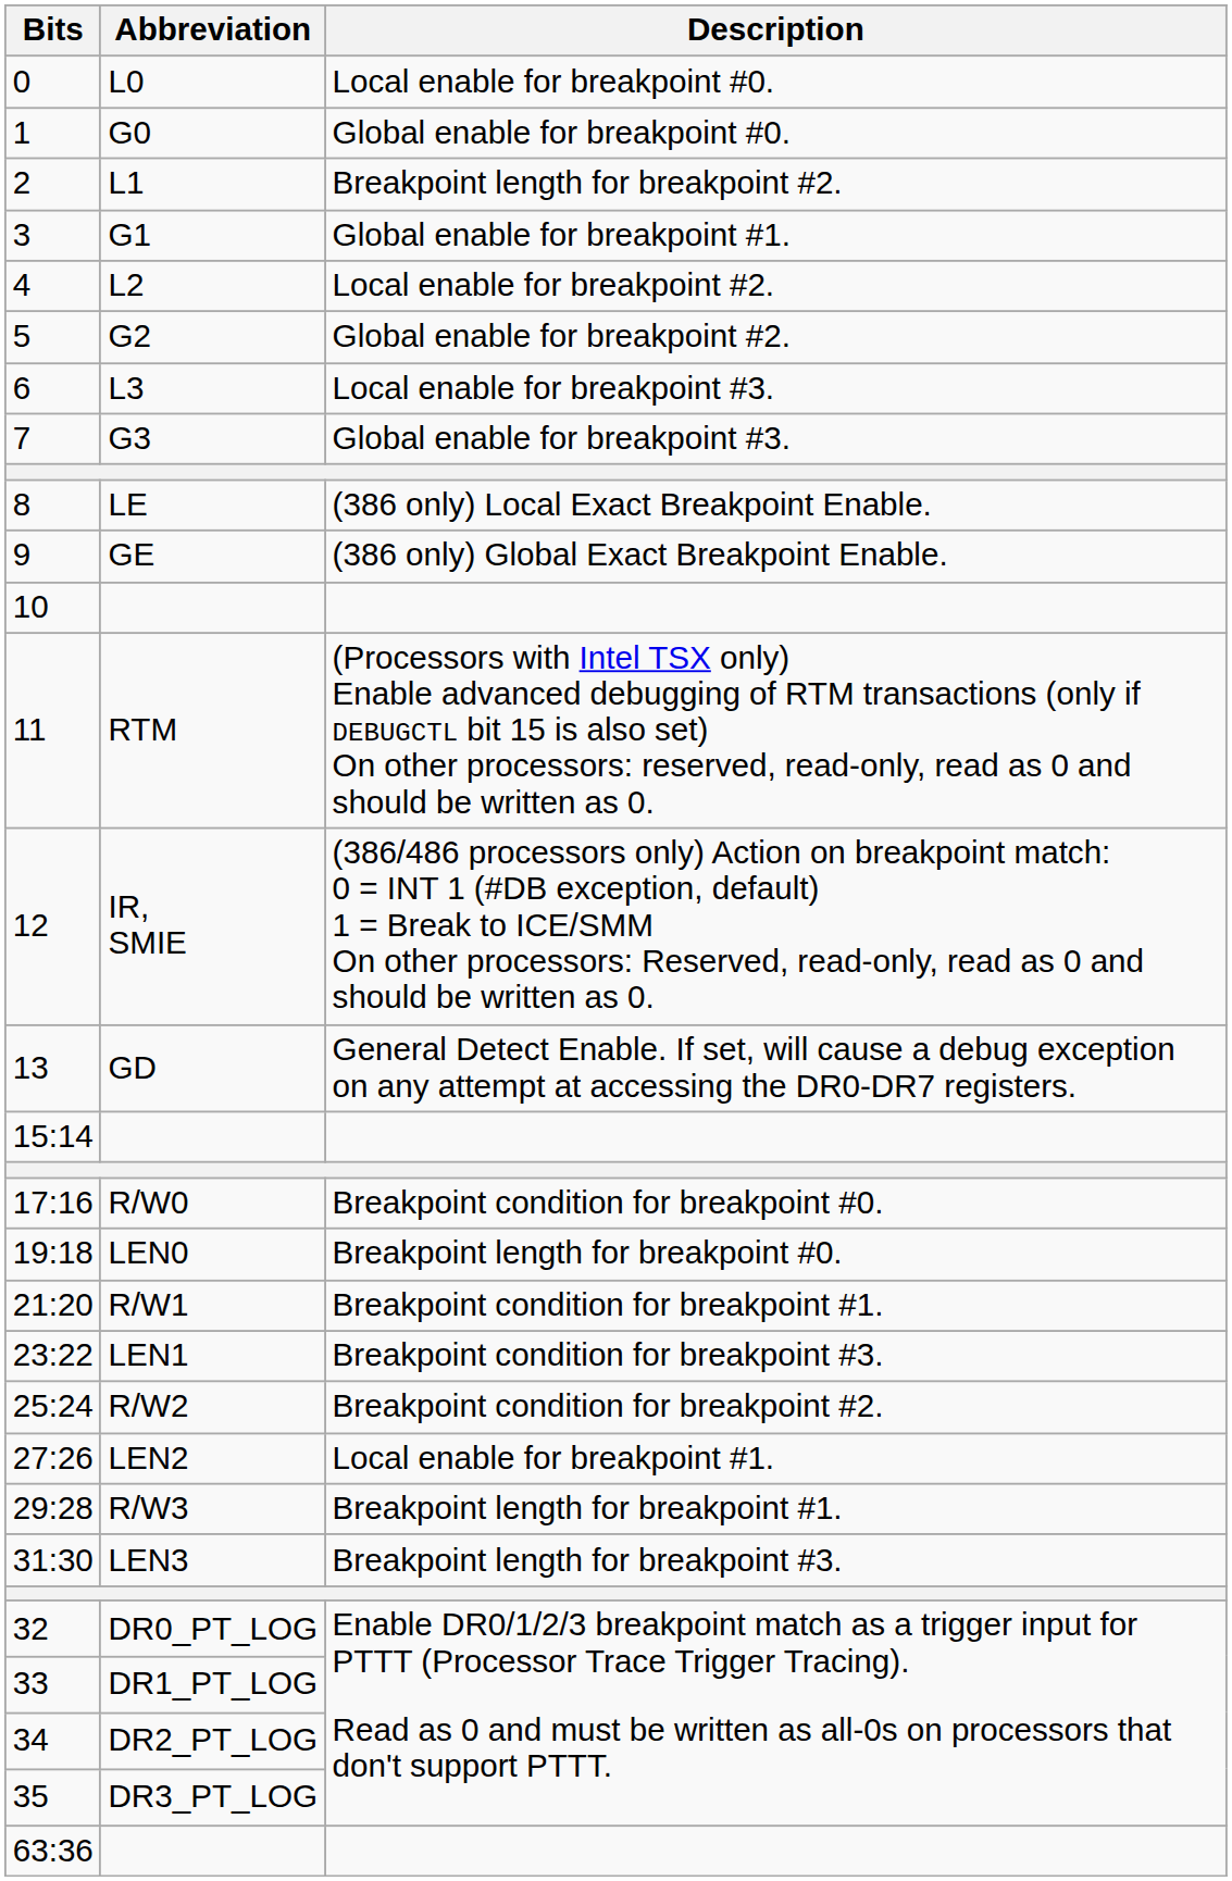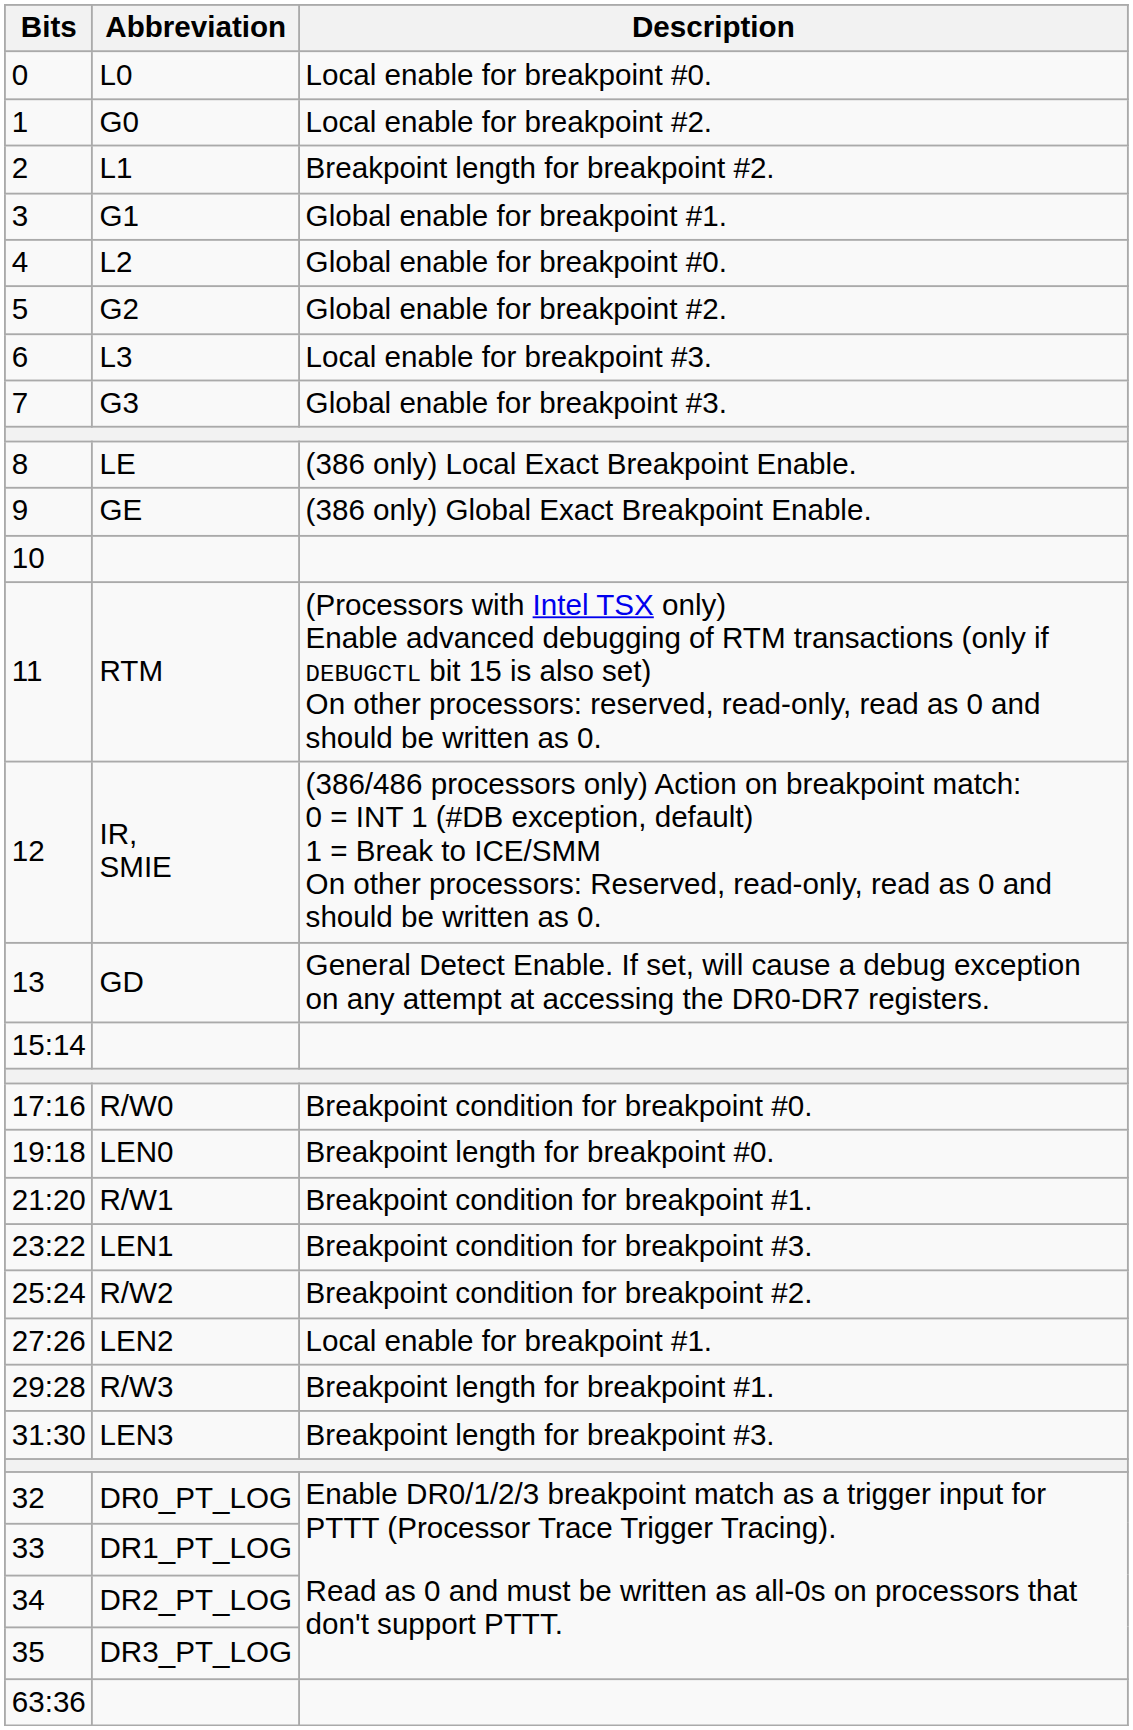G0 | Description: Global enable for breakpoint #0. -> Local enable for breakpoint #2.
L2 | Description: Local enable for breakpoint #2. -> Global enable for breakpoint #0.
